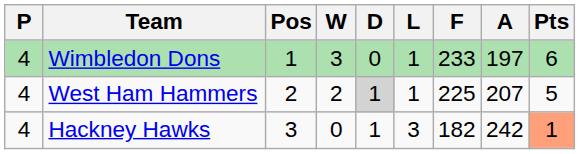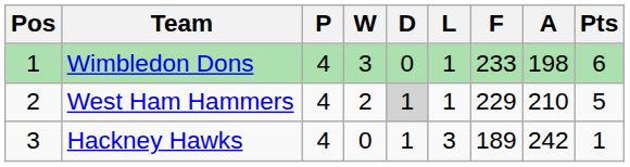columns swapped: Pos <-> P
Wimbledon Dons | A: 197 -> 198
West Ham Hammers | F: 225 -> 229
West Ham Hammers | A: 207 -> 210
Hackney Hawks | F: 182 -> 189
Hackney Hawks | Pts: lightsalmon background -> no background
